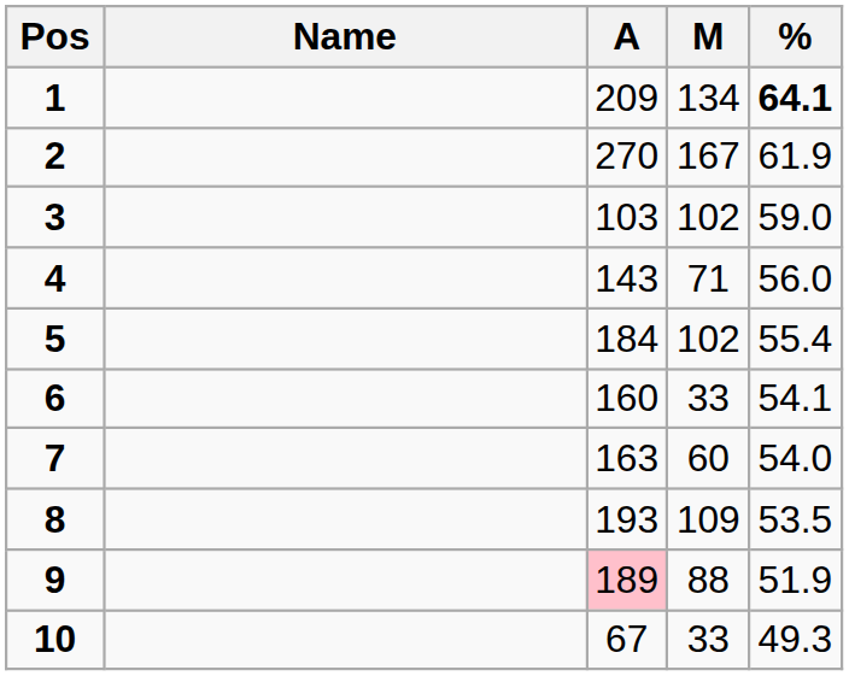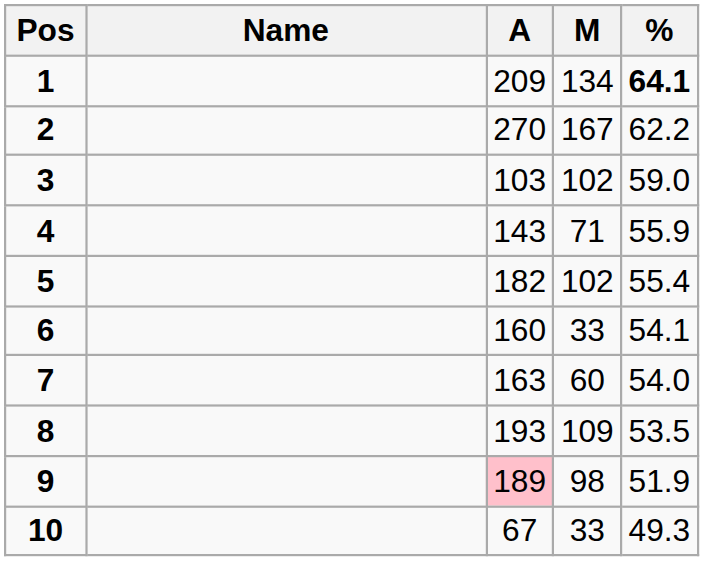2 | %: 61.9 -> 62.2
4 | %: 56.0 -> 55.9
5 | A: 184 -> 182
9 | M: 88 -> 98
